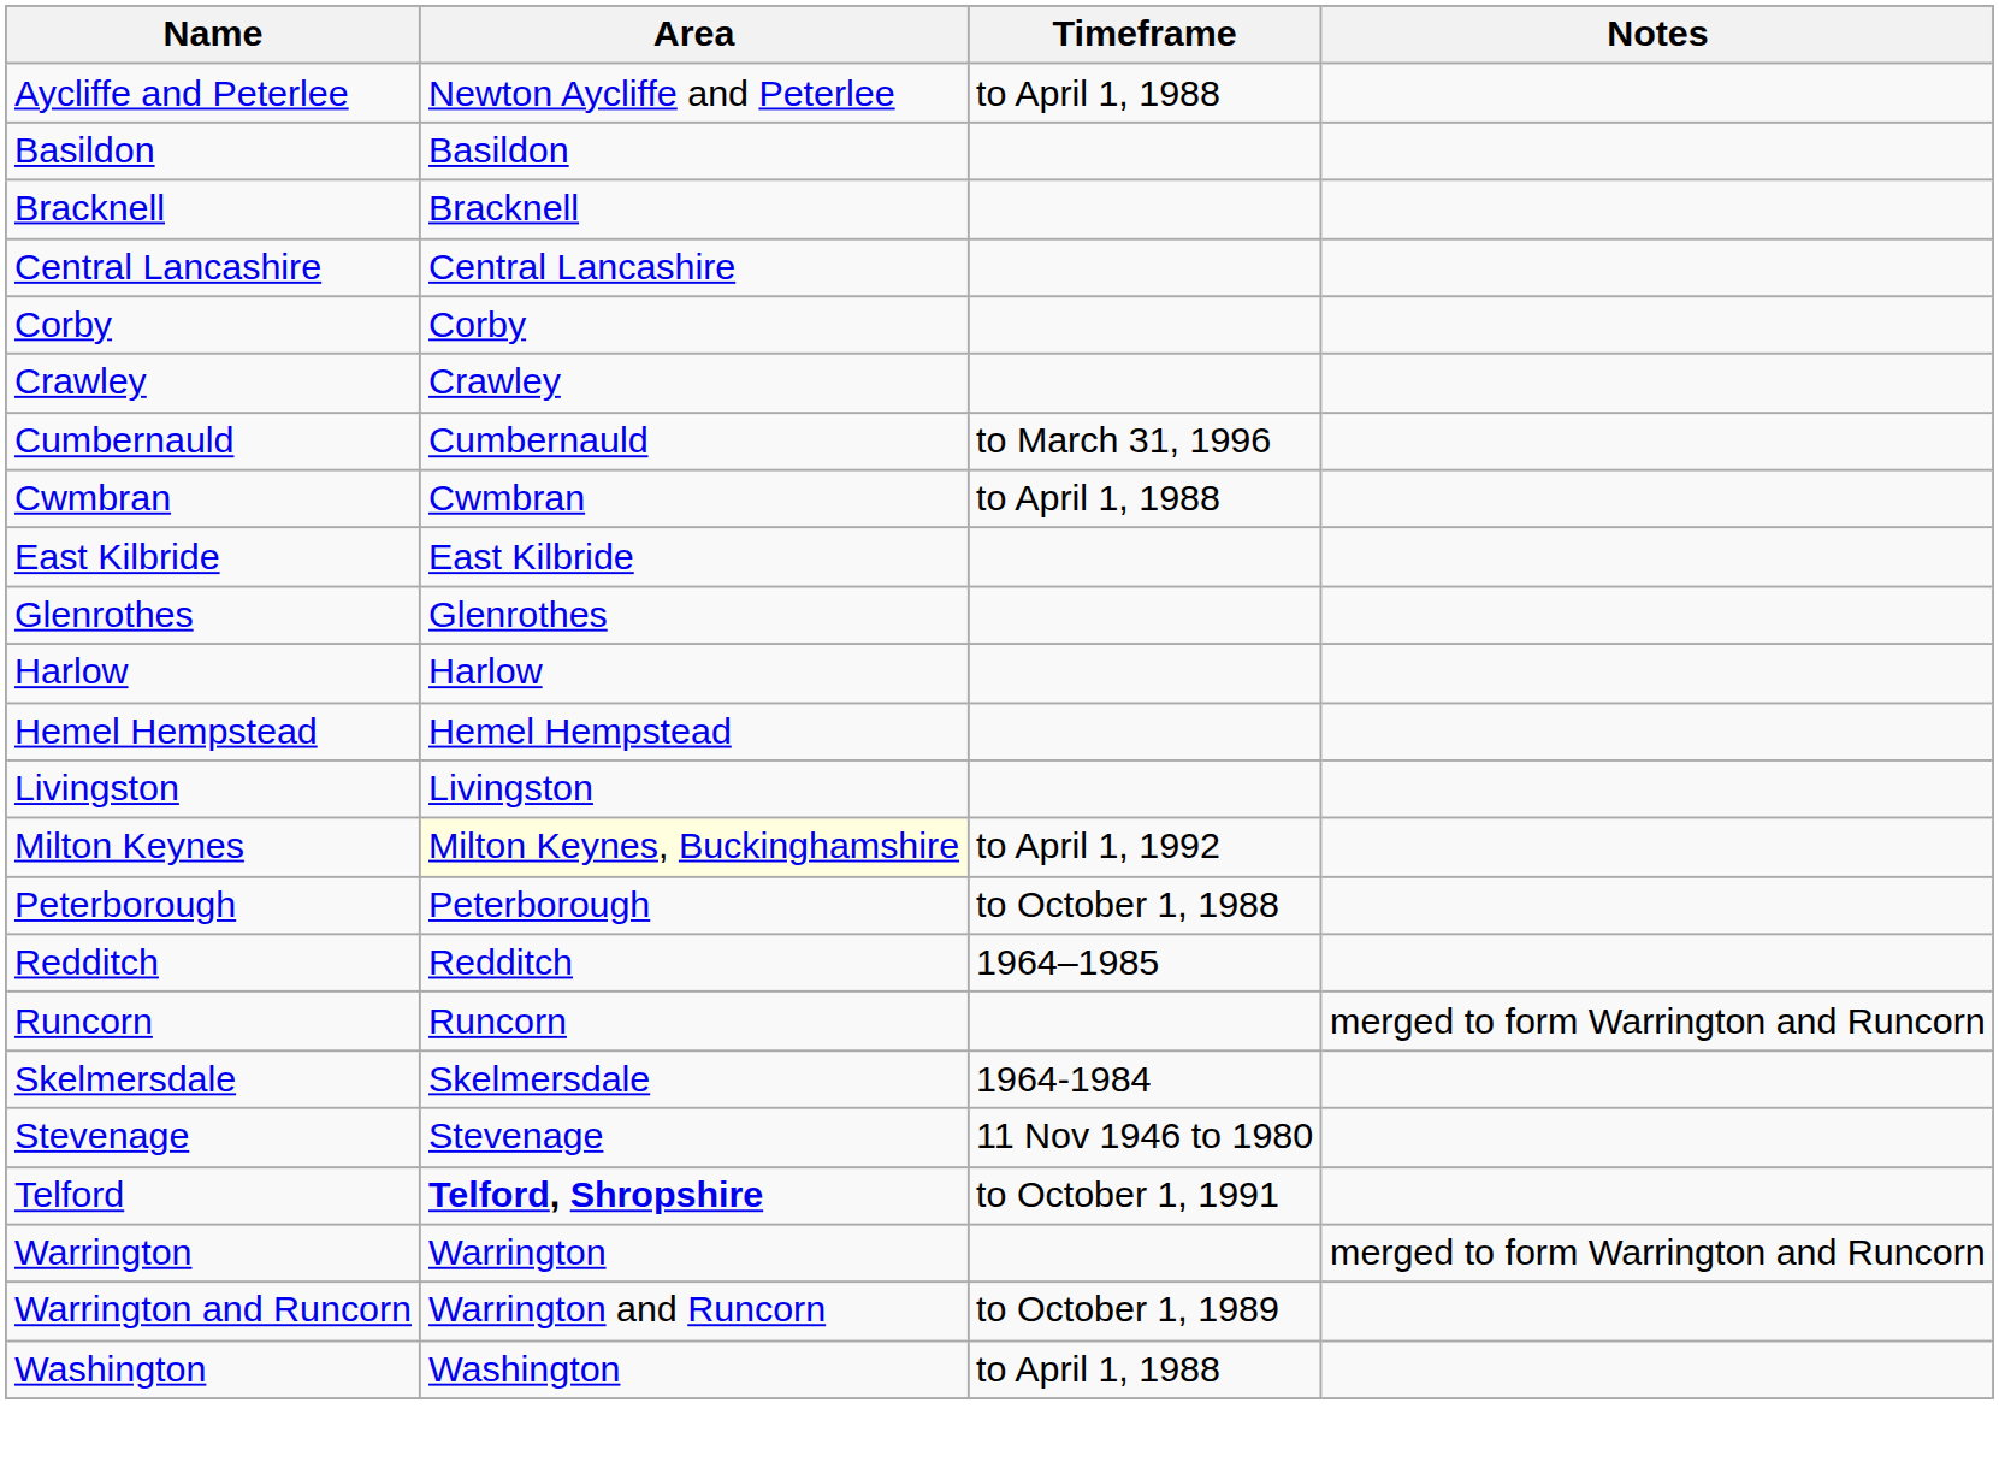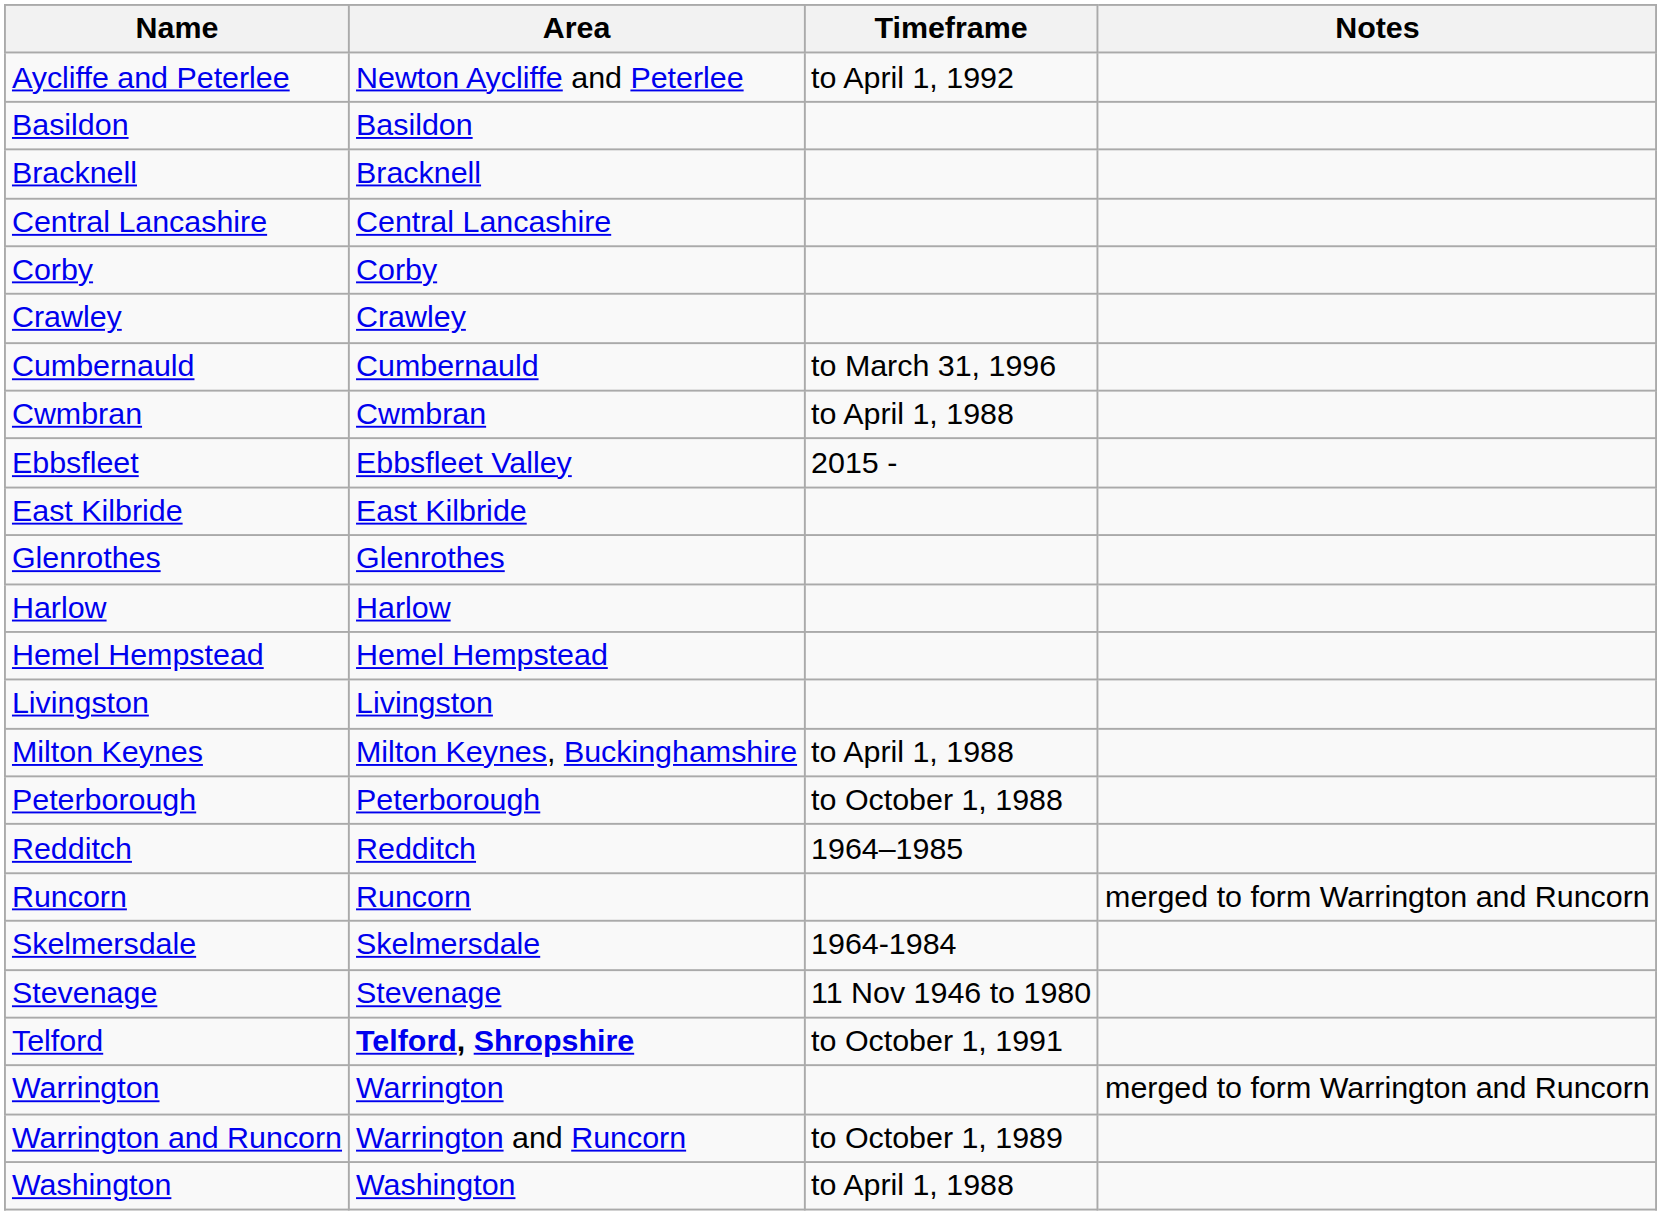Aycliffe and Peterlee | Timeframe: to April 1, 1988 -> to April 1, 1992
+ row: Ebbsfleet | Ebbsfleet Valley | 2015 -
Milton Keynes | Area: lightyellow background -> no background
Milton Keynes | Timeframe: to April 1, 1992 -> to April 1, 1988
